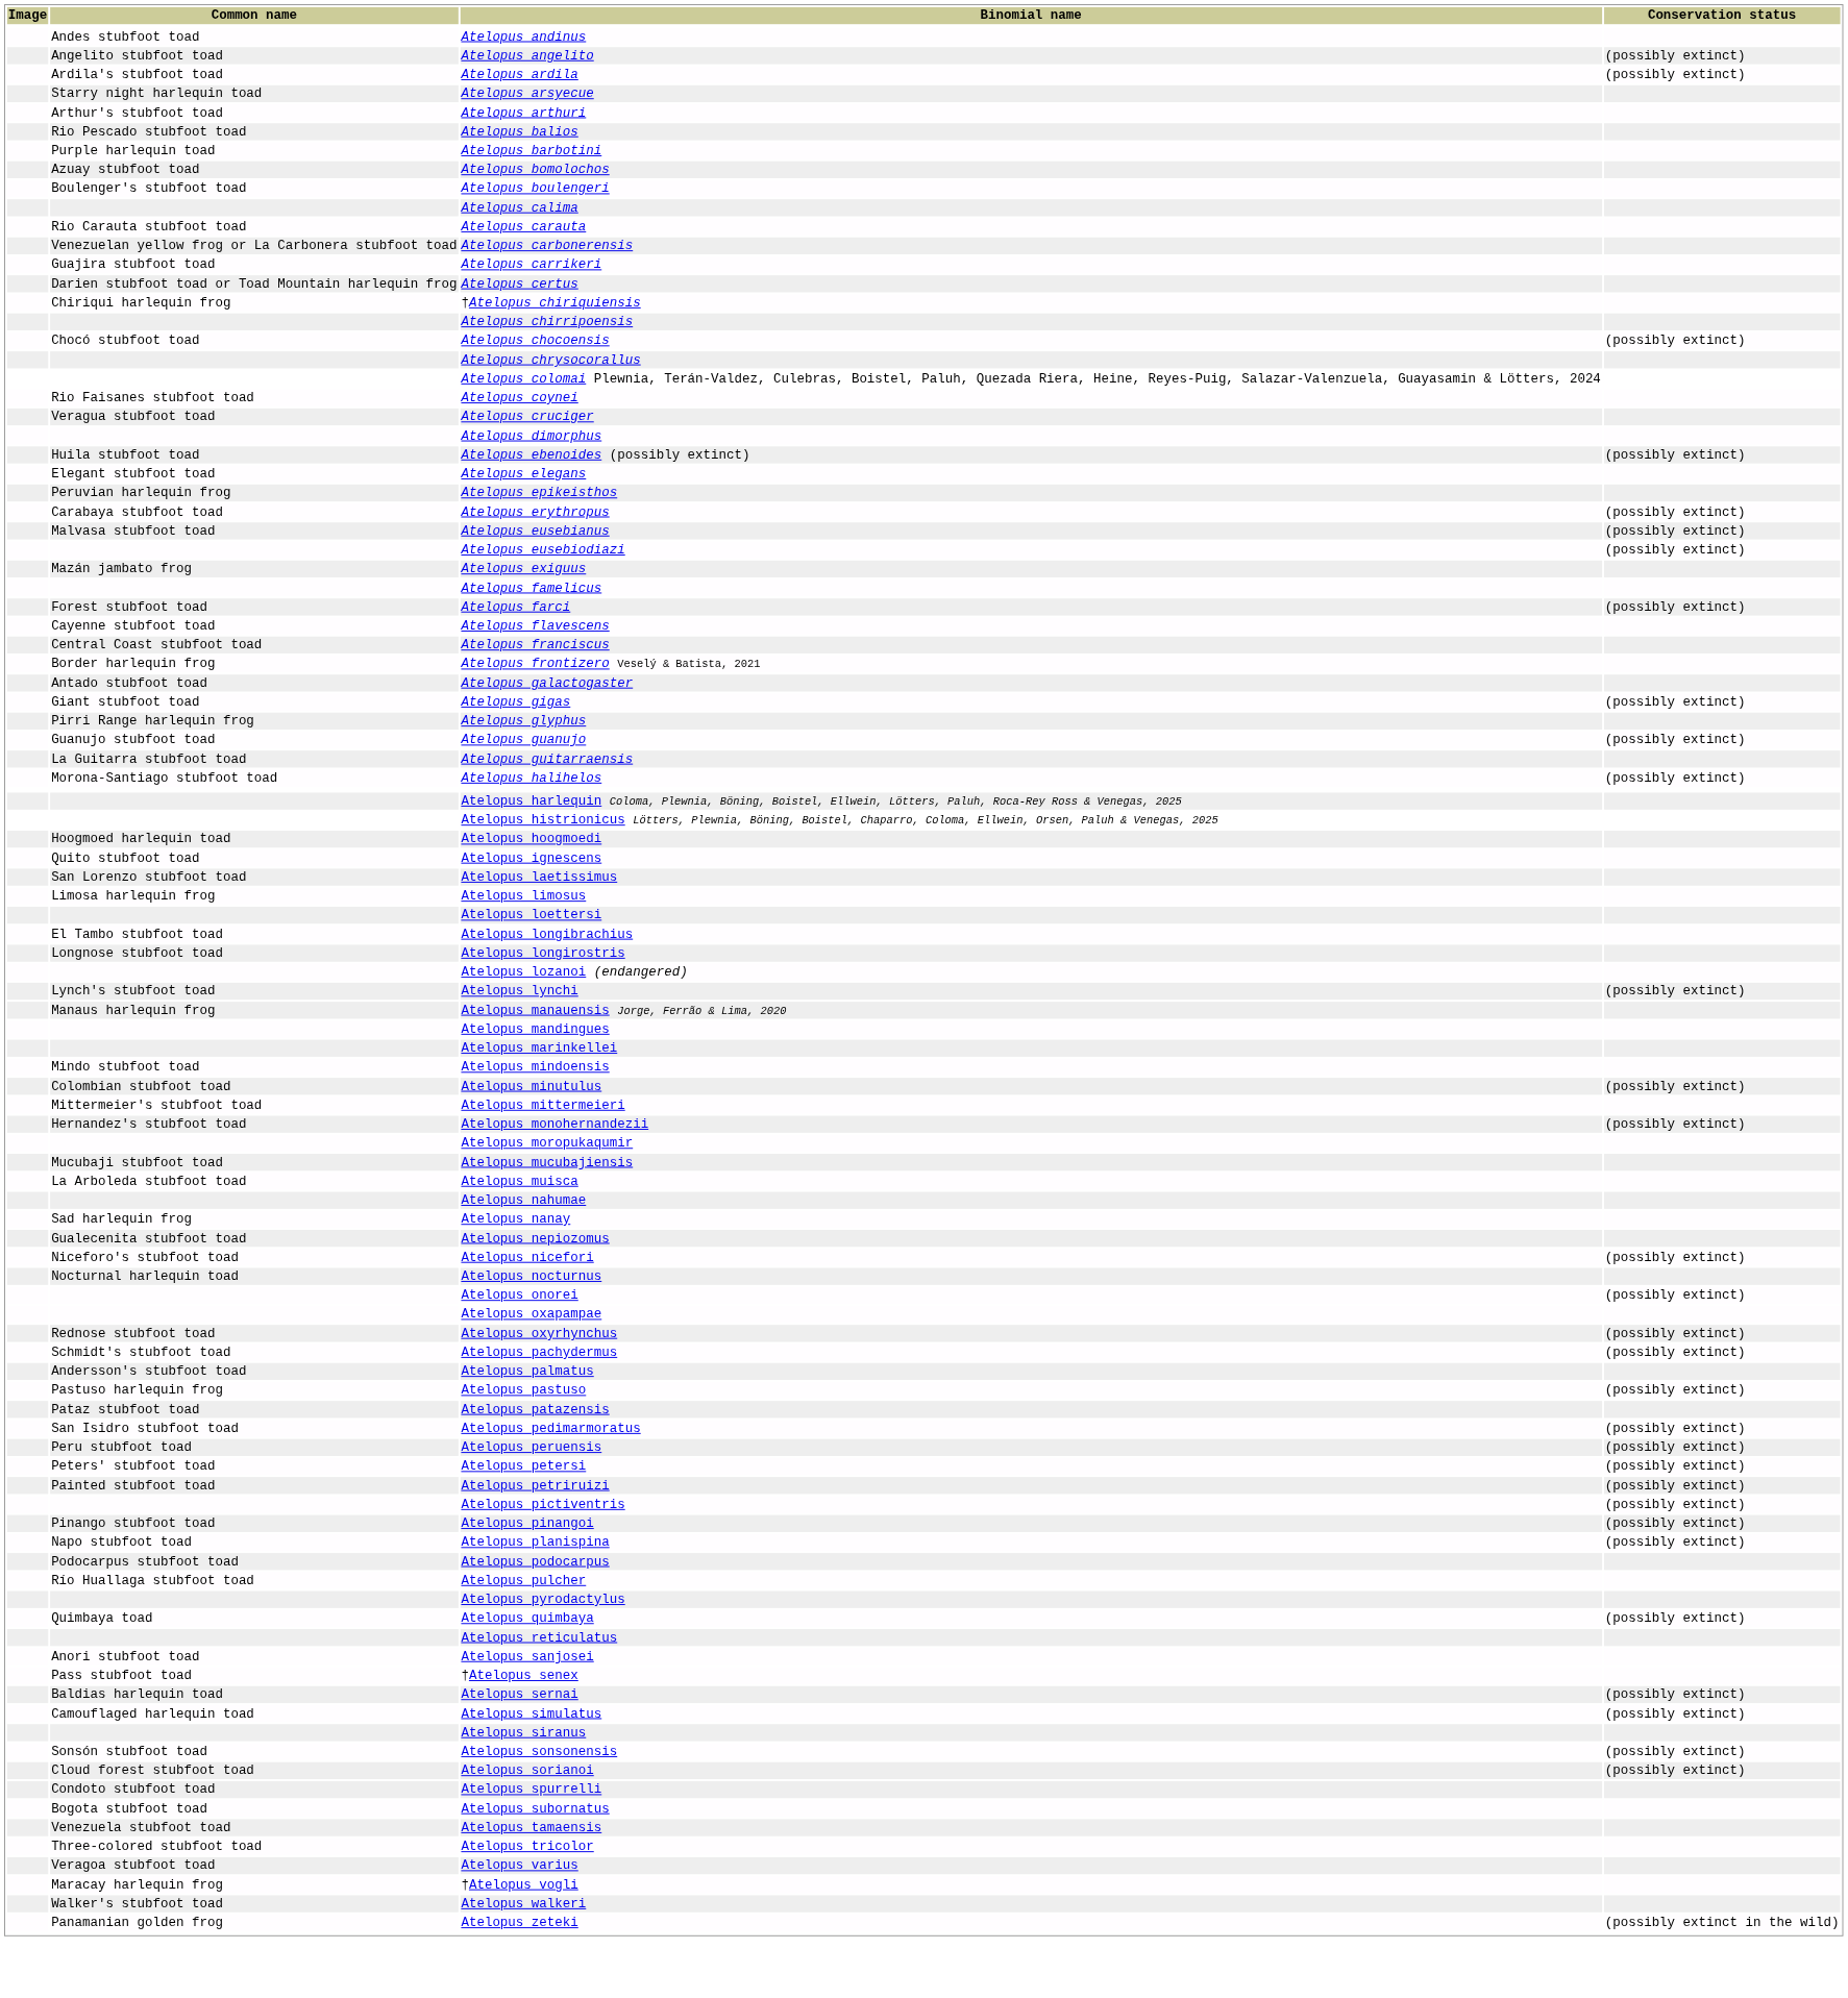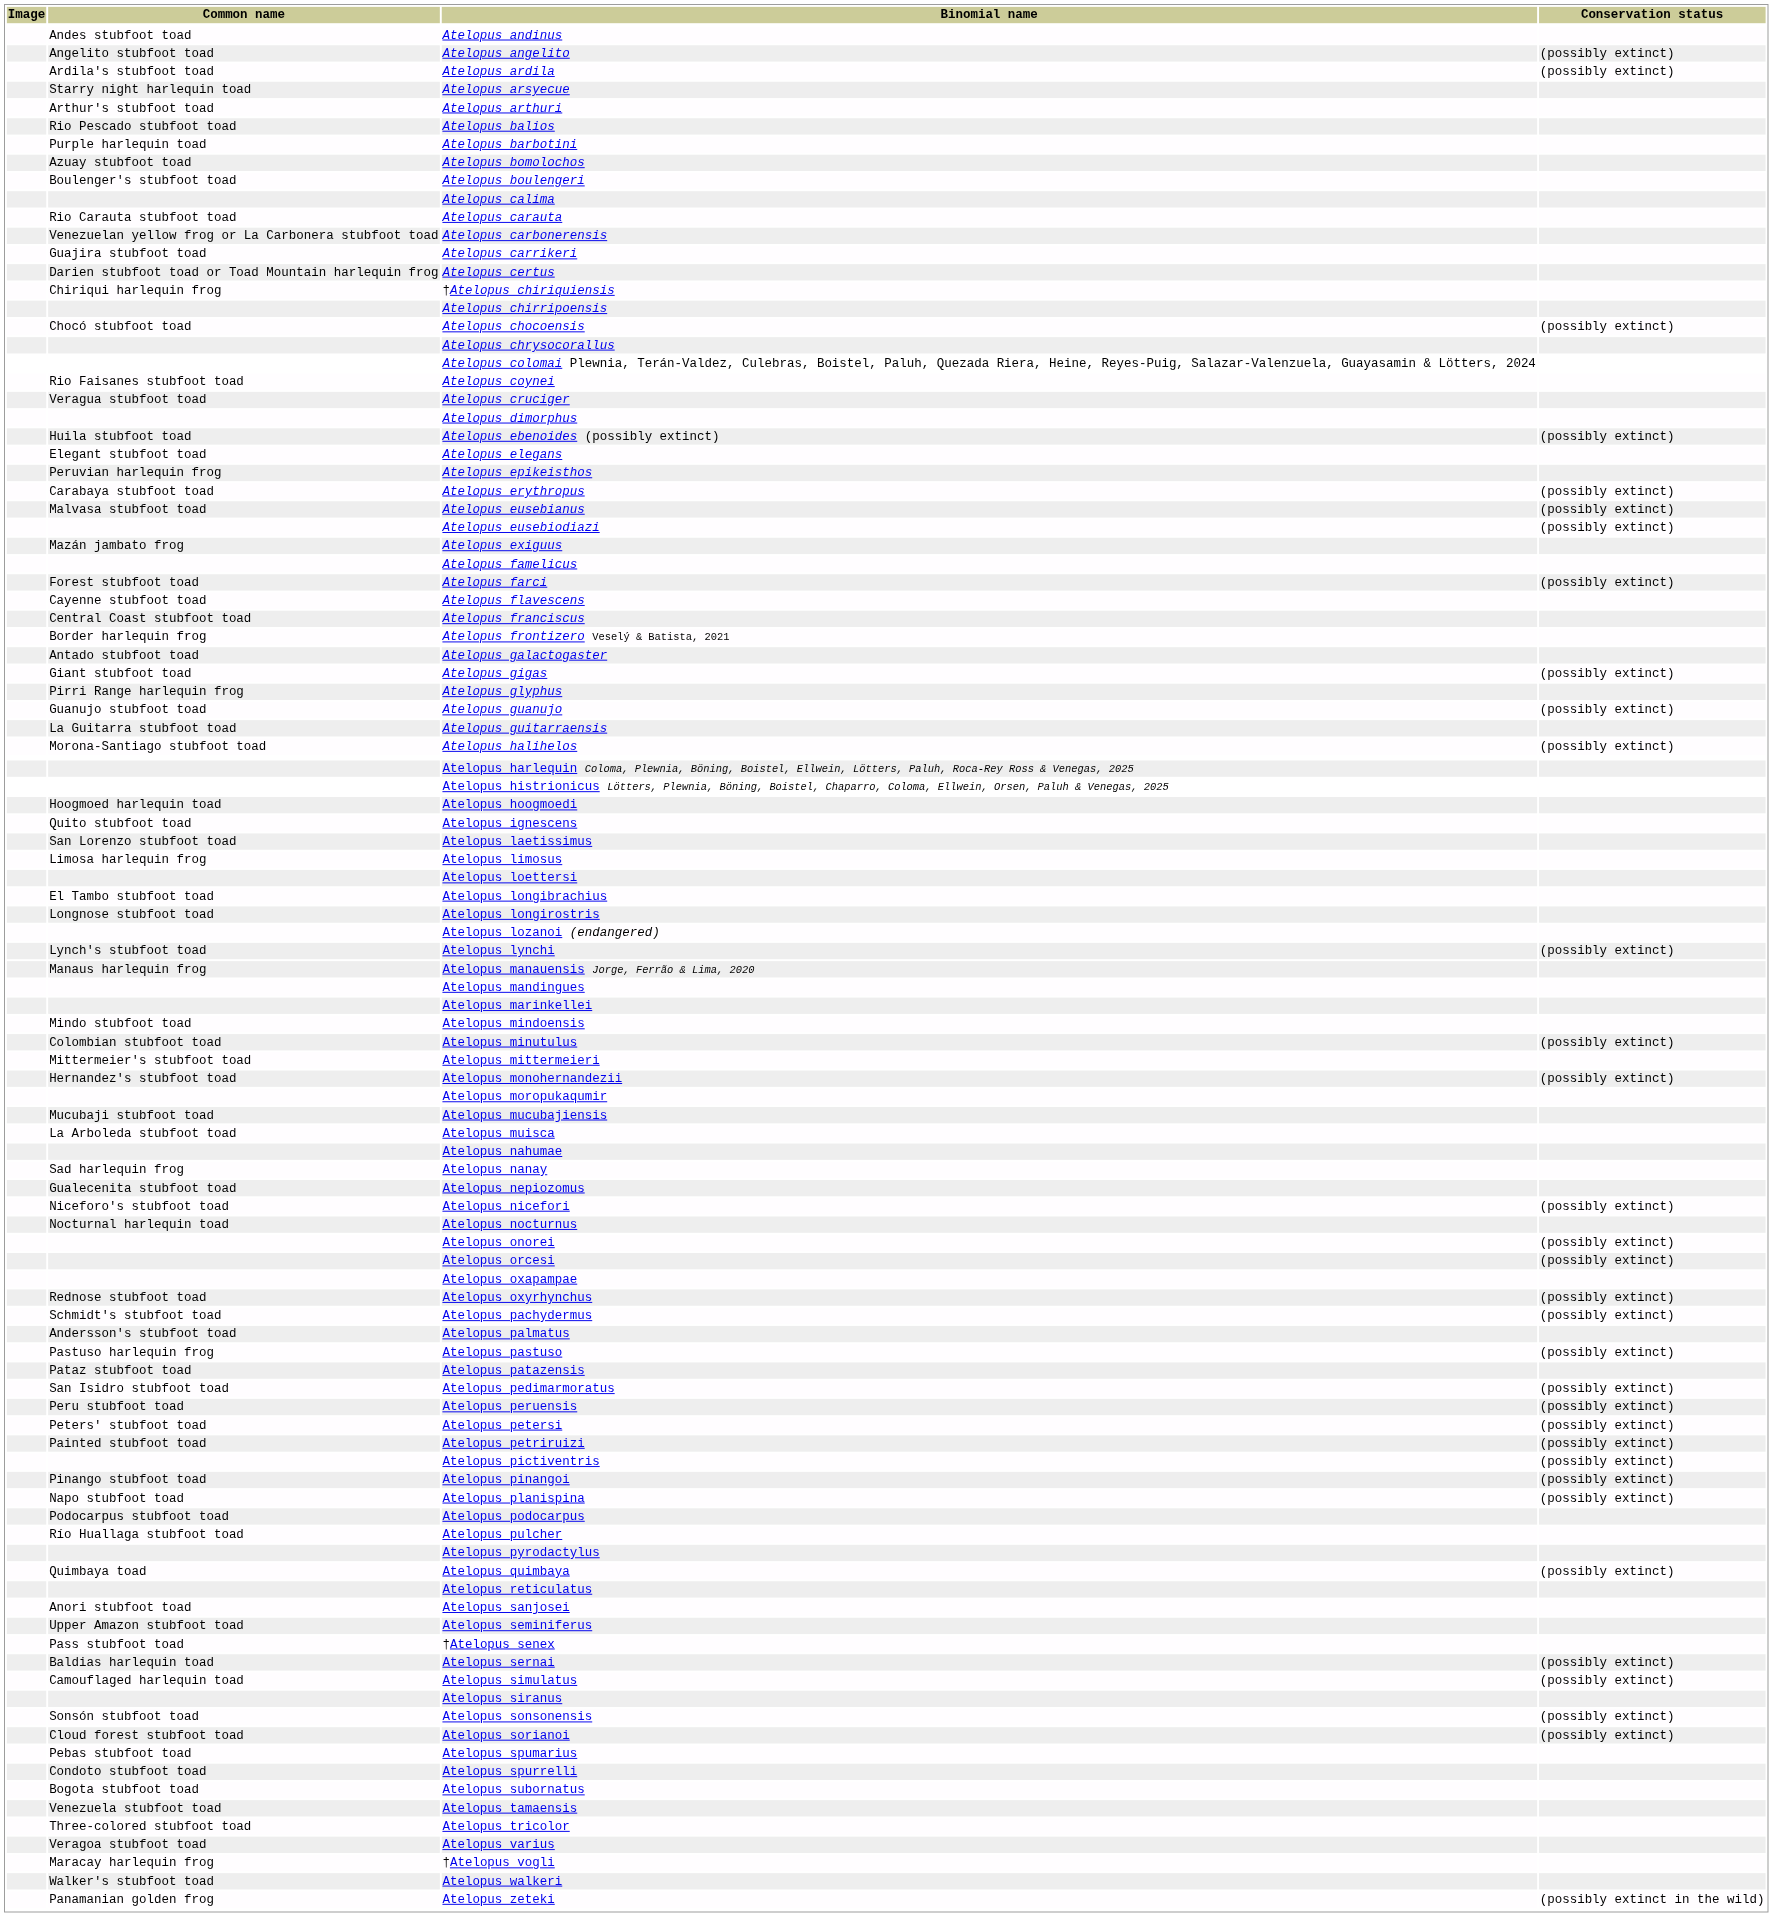+ row: Atelopus orcesi | (possibly extinct)
+ row: Upper Amazon stubfoot toad | Atelopus seminiferus
+ row: Pebas stubfoot toad | Atelopus spumarius
